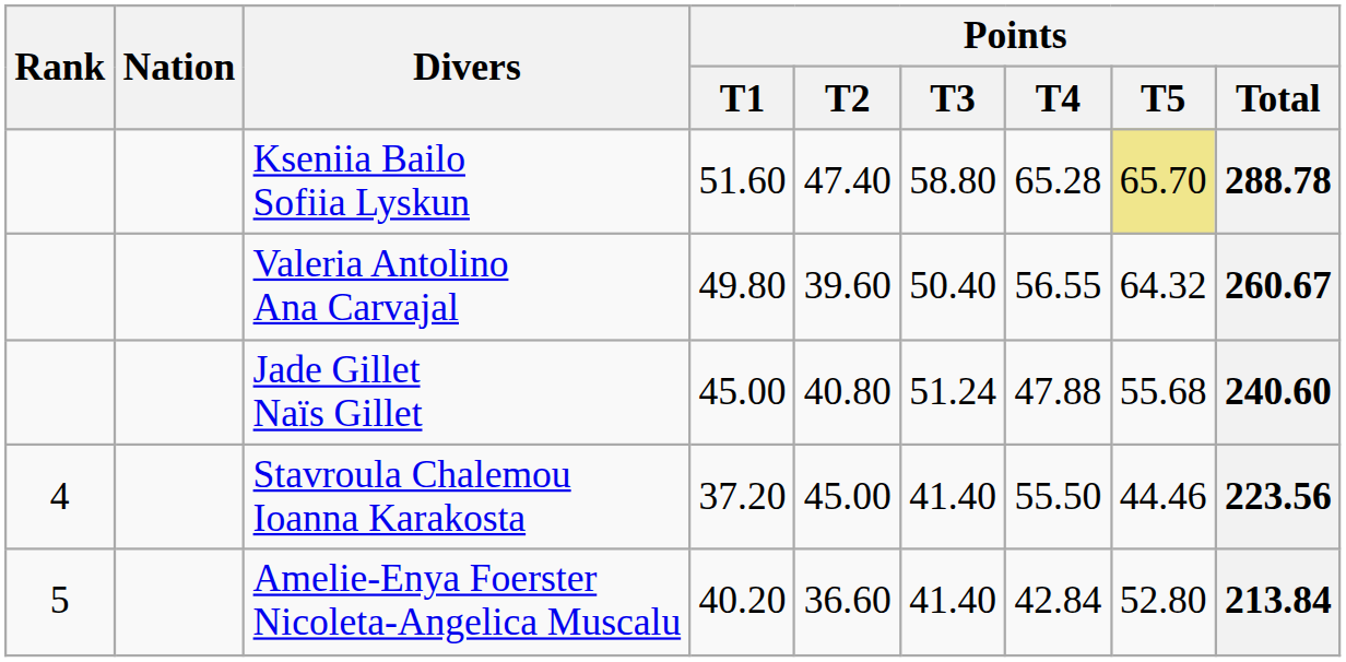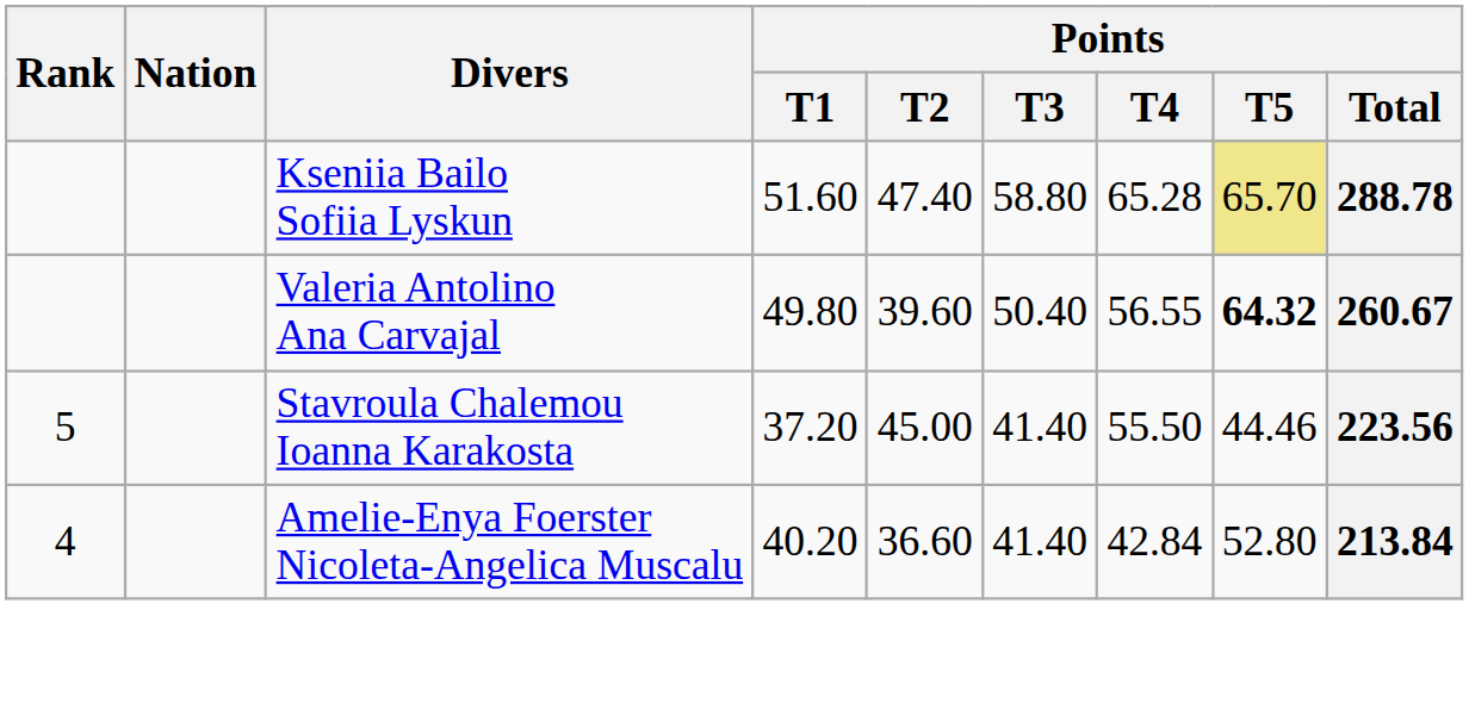Valeria Antolino Ana Carvajal | Points / T5: normal -> bold
- row: Jade Gillet Naïs Gillet | 45.00 | 40.80 | 51.24 | 47.88 | 55.68 | 240.60
Stavroula Chalemou Ioanna Karakosta | Rank: 4 -> 5
Amelie-Enya Foerster Nicoleta-Angelica Muscalu | Rank: 5 -> 4
